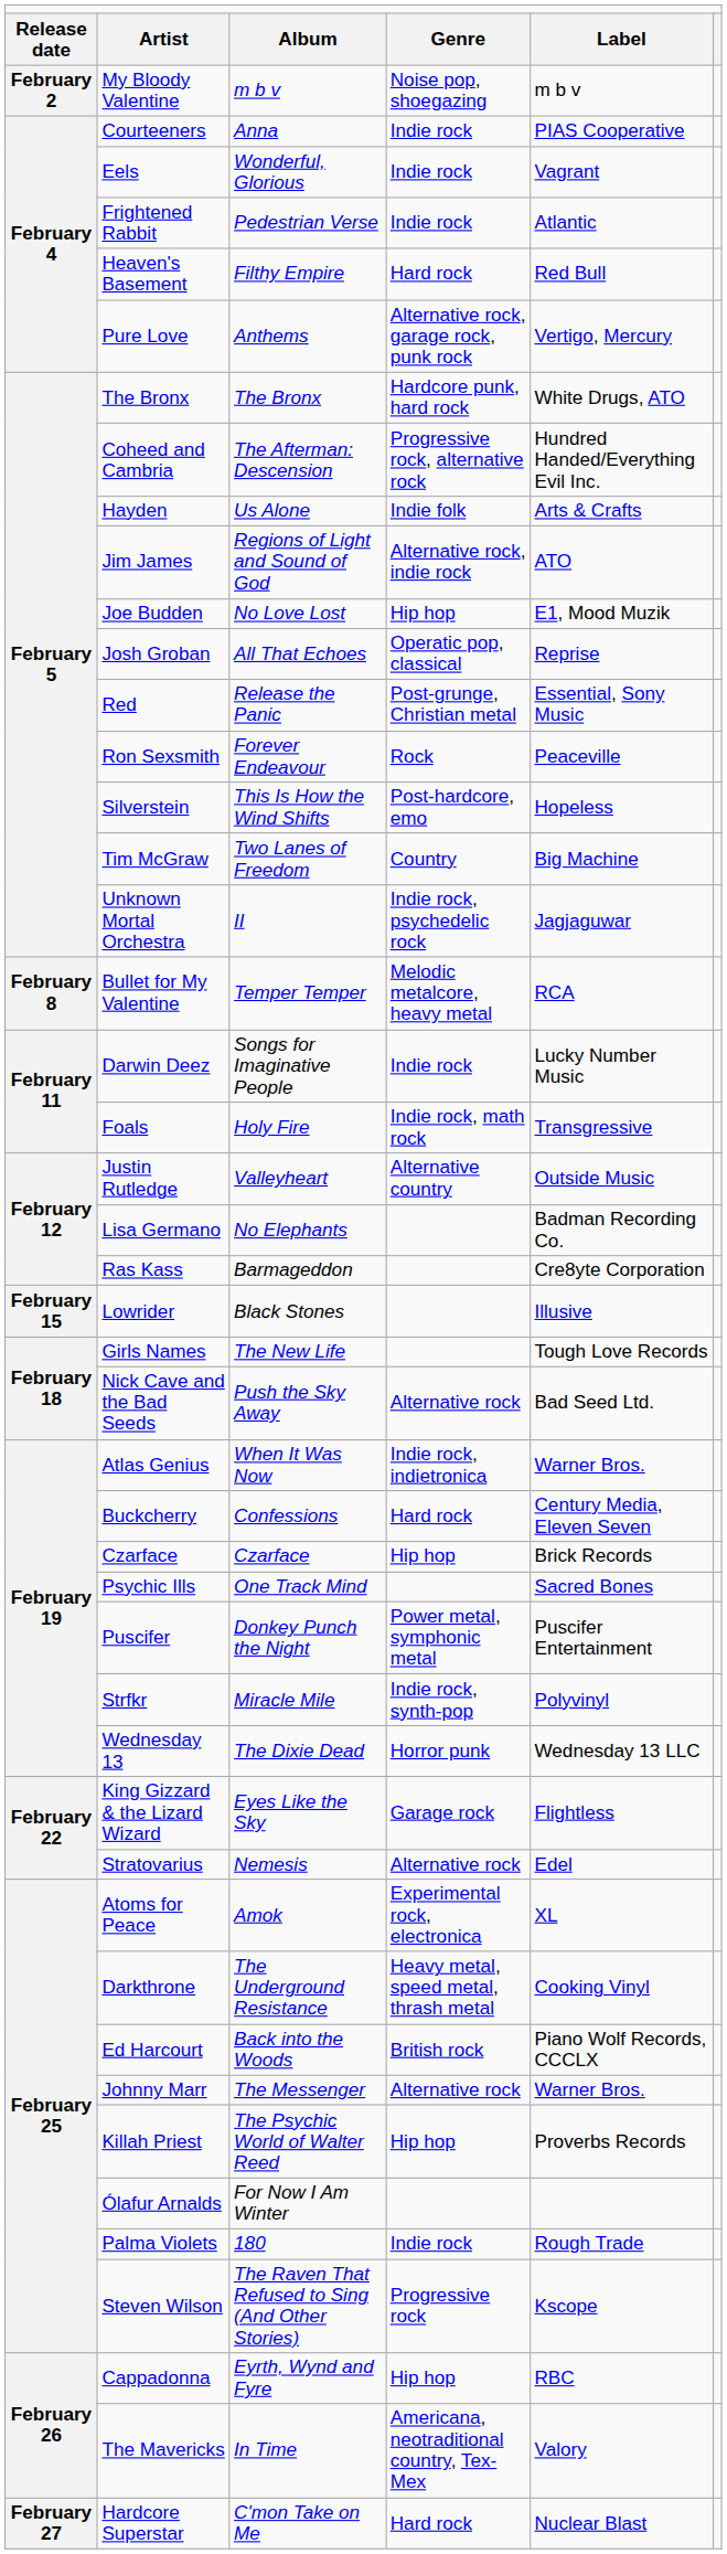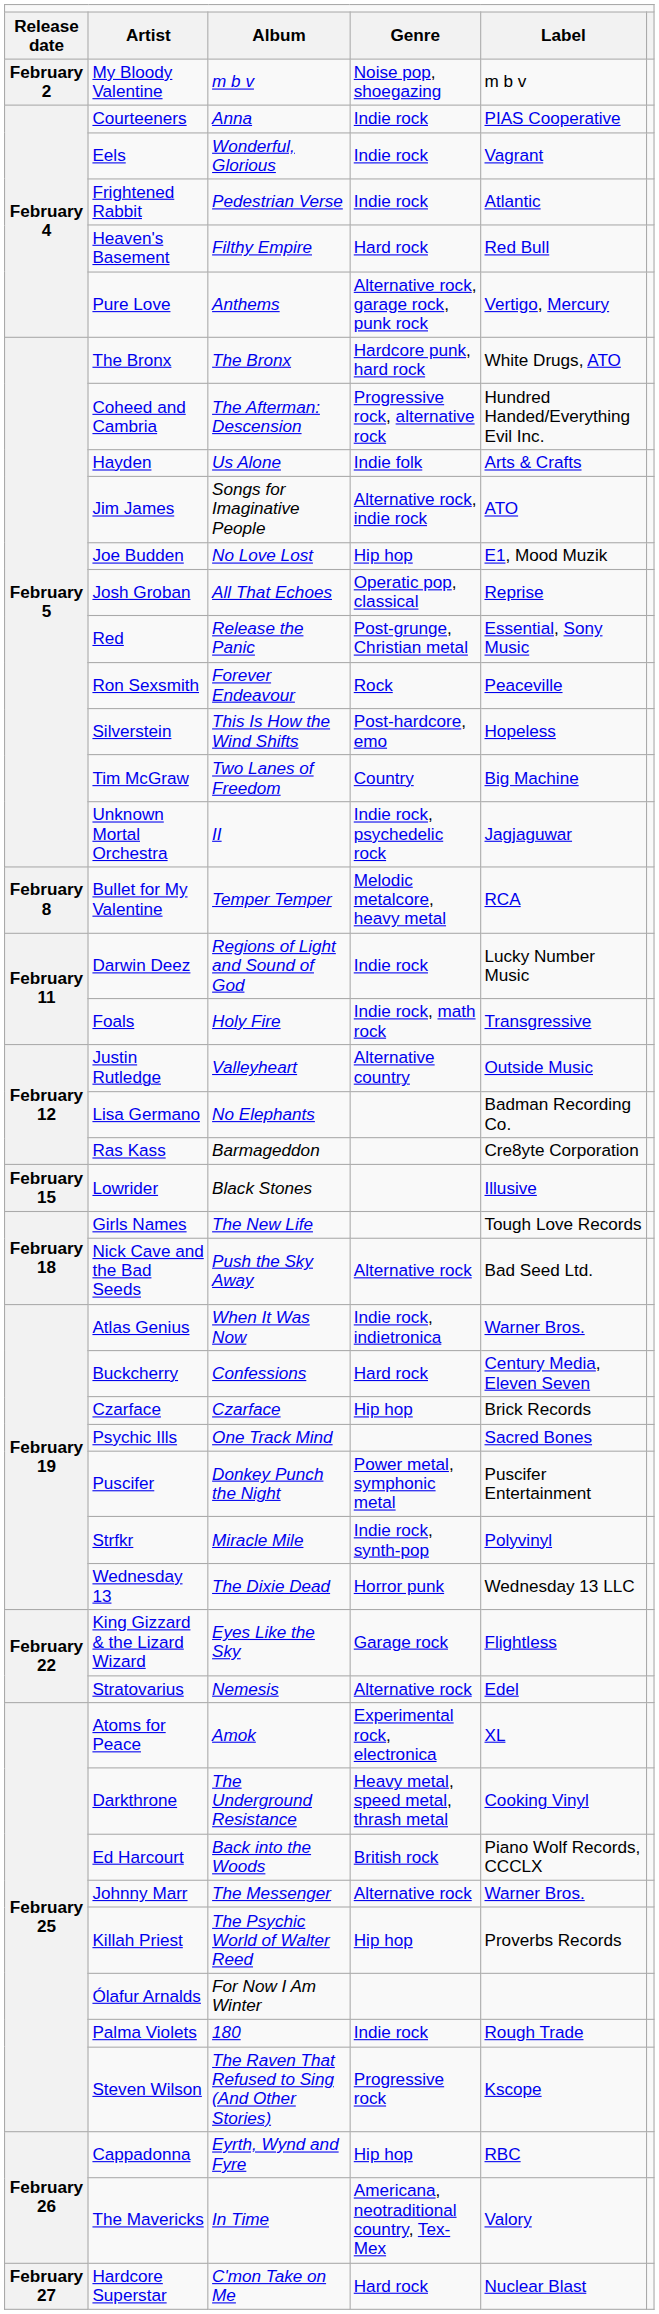Jim James | column 3: Regions of Light and Sound of God -> Songs for Imaginative People
Darwin Deez | column 3: Songs for Imaginative People -> Regions of Light and Sound of God
